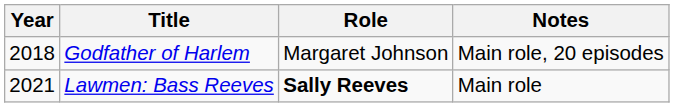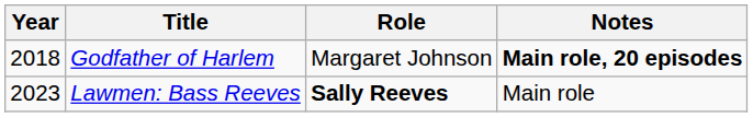Godfather of Harlem | Notes: normal -> bold
Lawmen: Bass Reeves | Year: 2021 -> 2023
